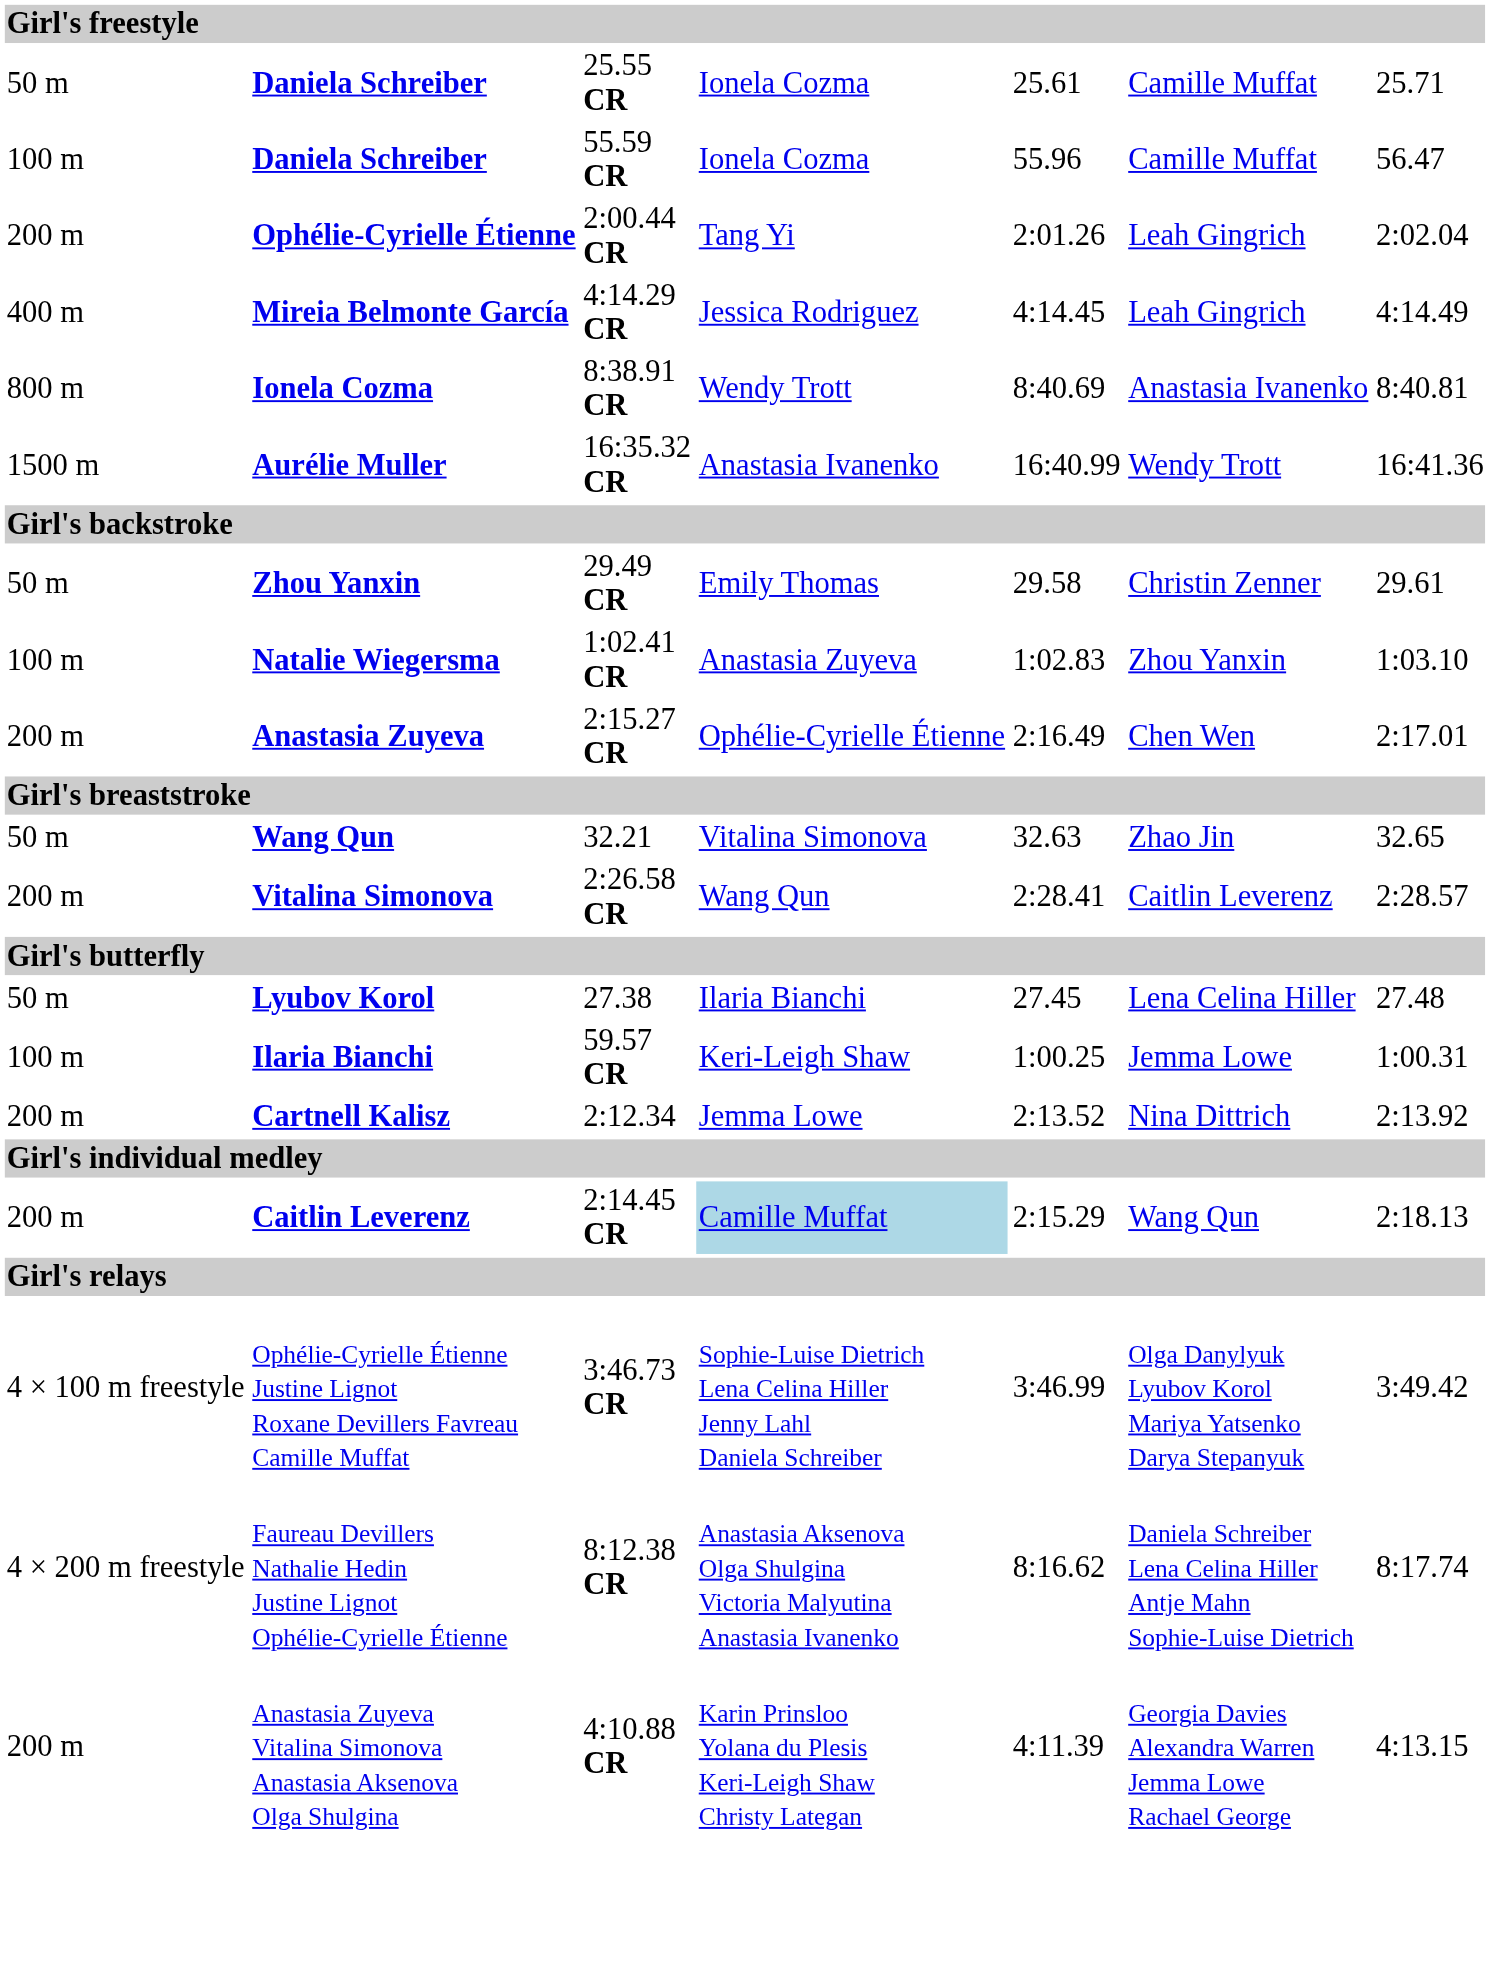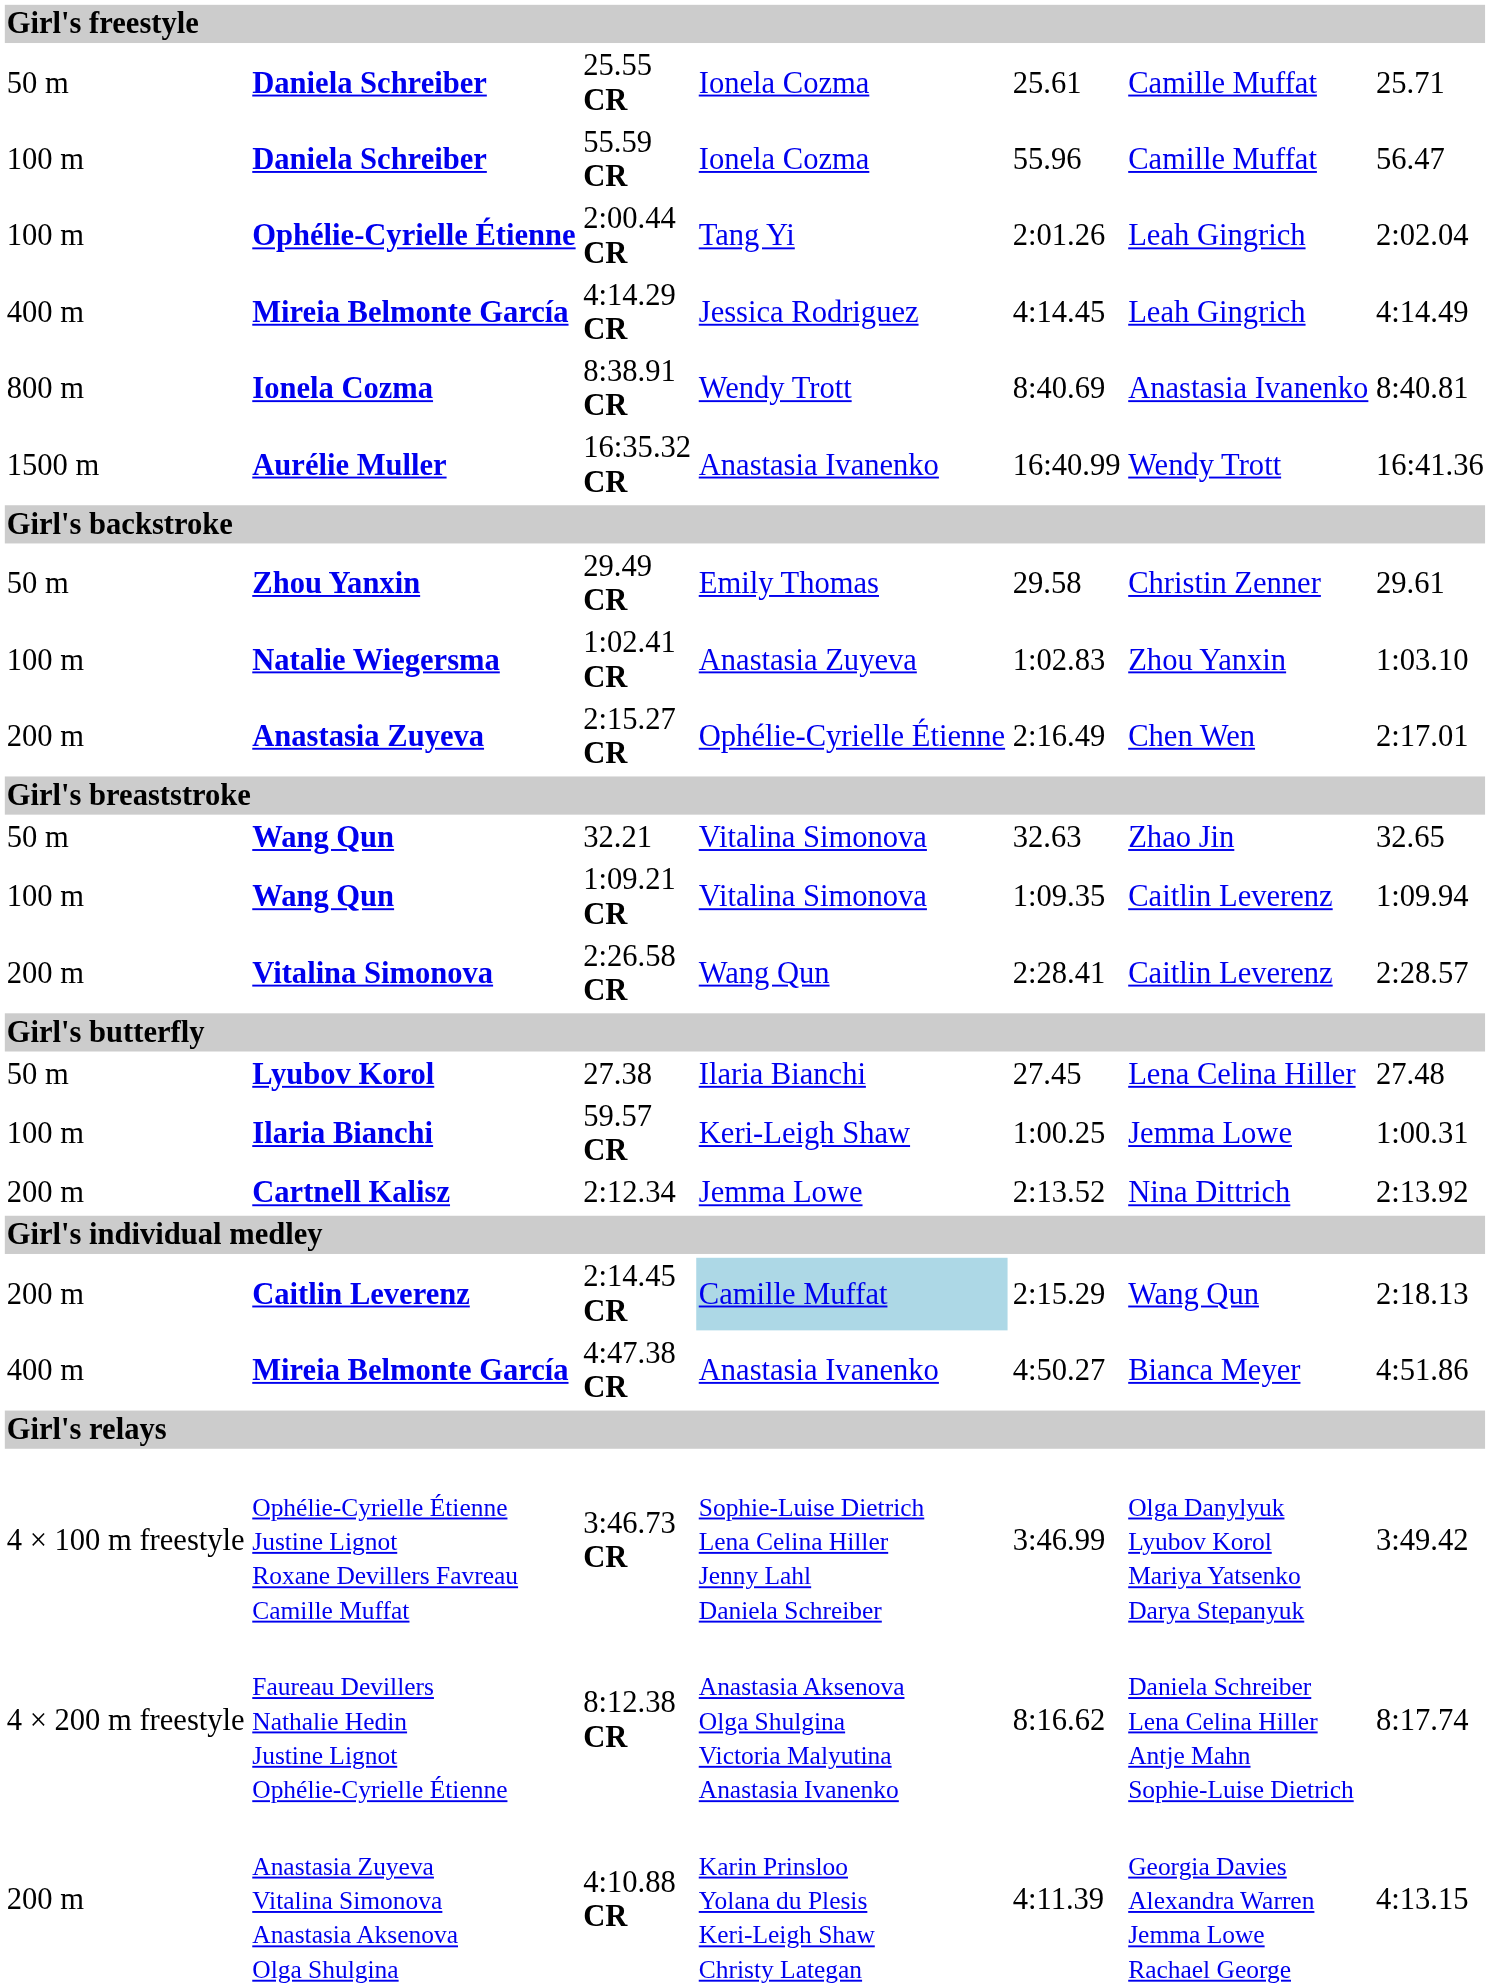2:00.44 CR | column 1: 200 m -> 100 m
+ row: 100 m | Wang Qun | 1:09.21 CR | Vitalina Simonova | 1:09.35 | Caitlin Leverenz | 1:09.94
+ row: 400 m | Mireia Belmonte García | 4:47.38 CR | Anastasia Ivanenko | 4:50.27 | Bianca Meyer | 4:51.86
